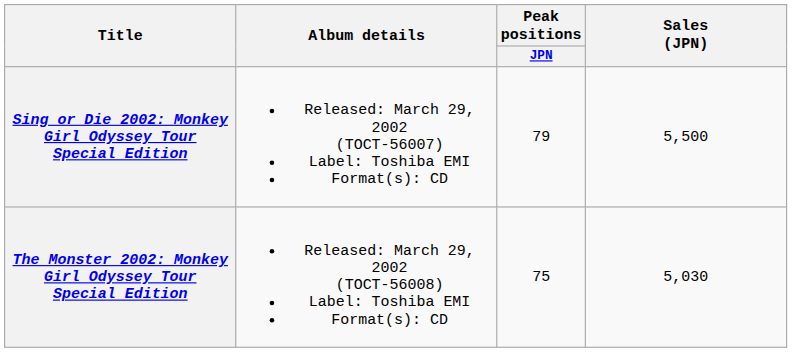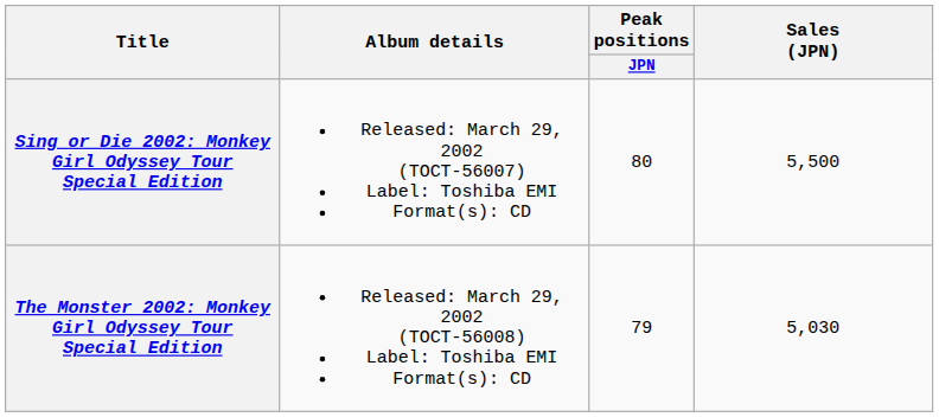Sing or Die 2002: Monkey Girl Odyssey Tour Special Edition | Peak positions / JPN: 79 -> 80
The Monster 2002: Monkey Girl Odyssey Tour Special Edition | Peak positions / JPN: 75 -> 79
